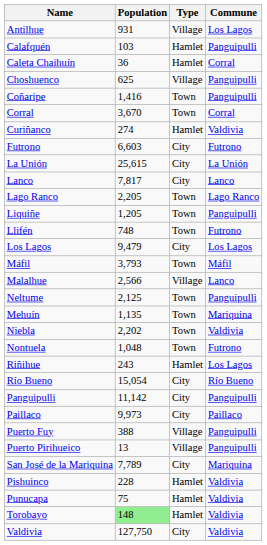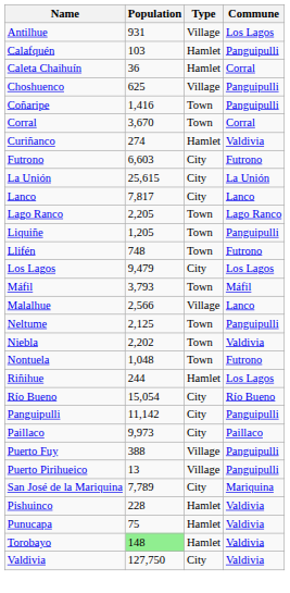- row: Mehuín | 1,135 | Town | Mariquina
Riñihue | Population: 243 -> 244
